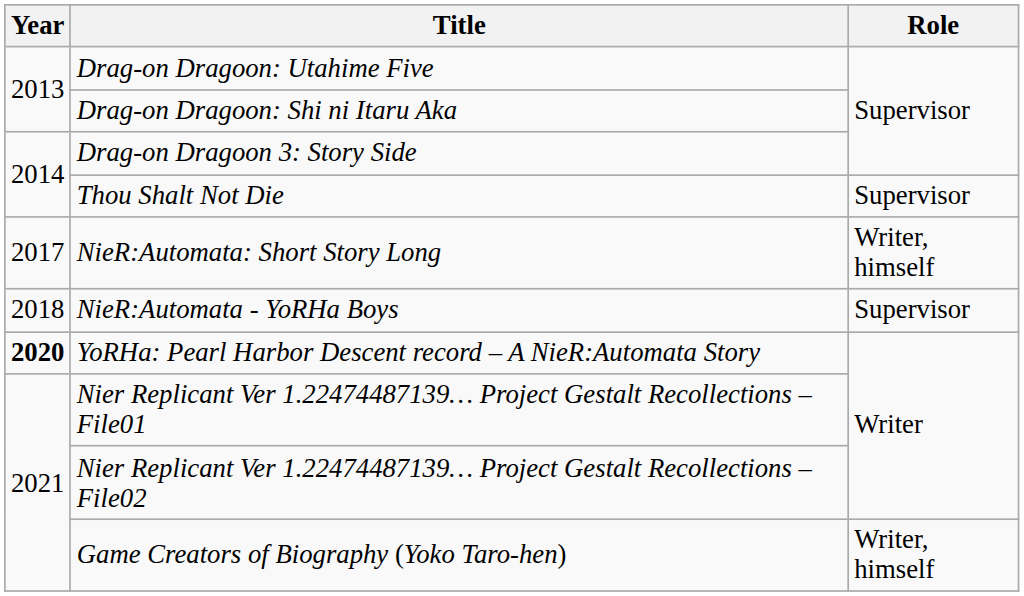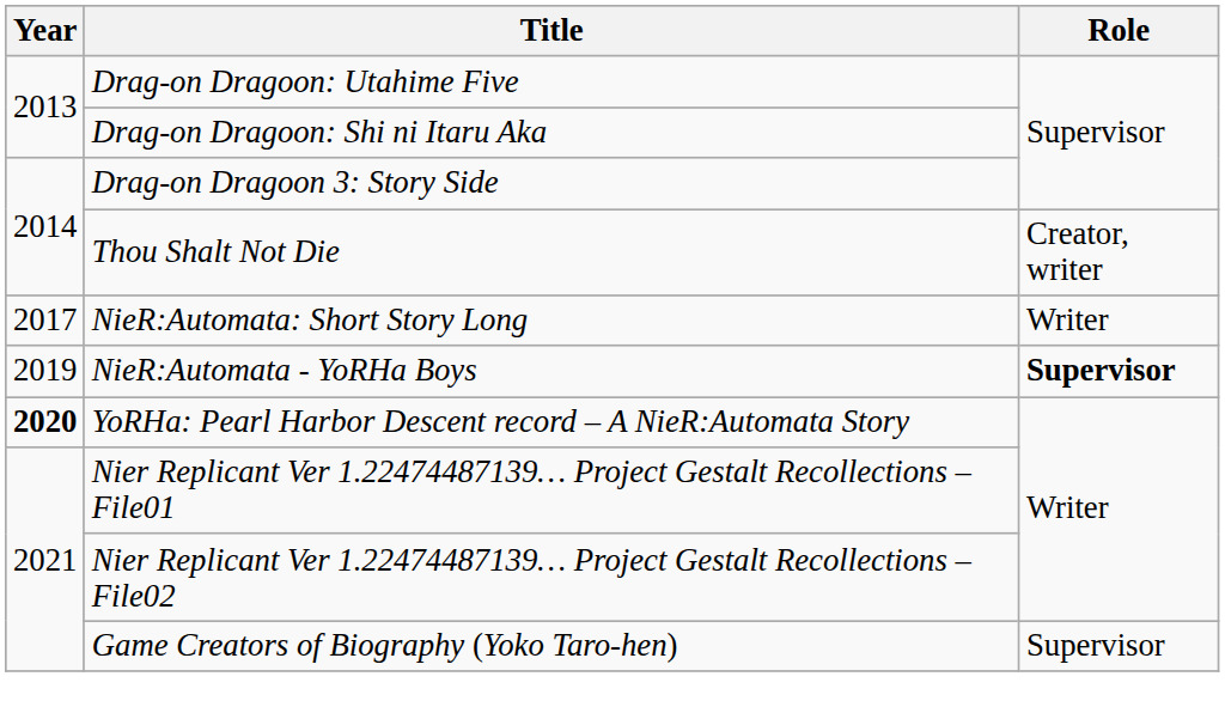Thou Shalt Not Die | Role: Supervisor -> Creator, writer
NieR:Automata: Short Story Long | Role: Writer, himself -> Writer
NieR:Automata - YoRHa Boys | Year: 2018 -> 2019
NieR:Automata - YoRHa Boys | Role: normal -> bold
Game Creators of Biography (Yoko Taro-hen) | Role: Writer, himself -> Supervisor
